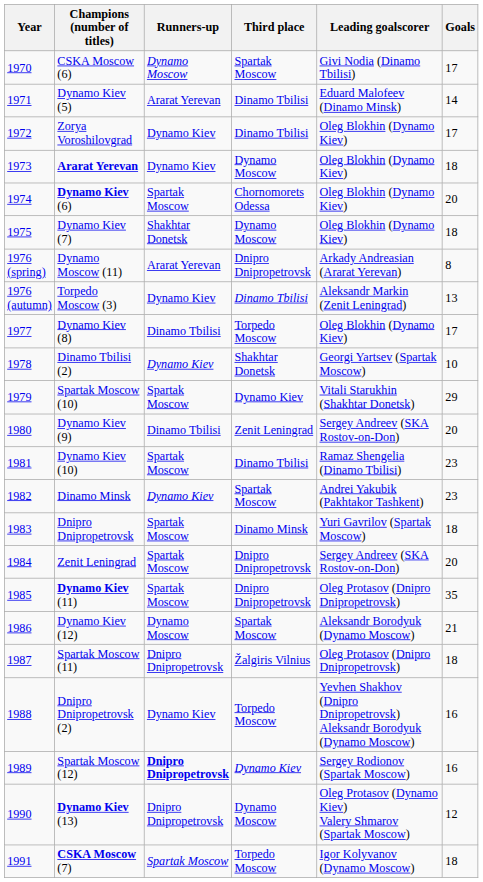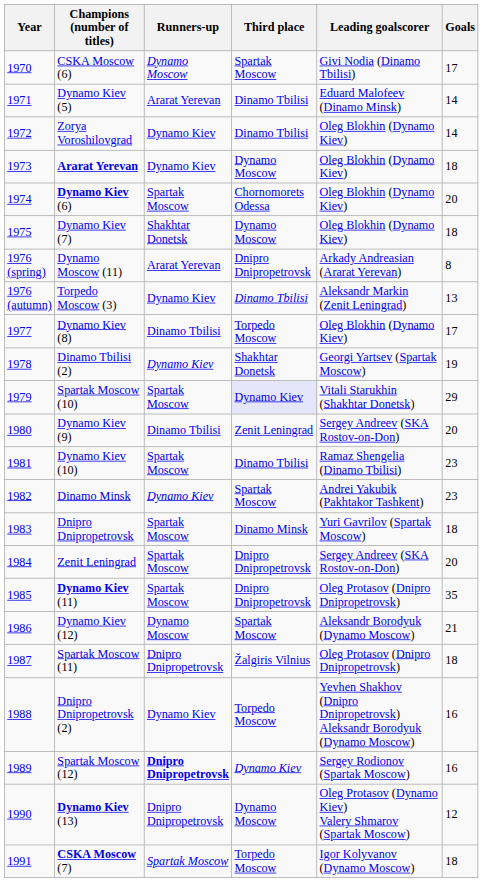Zorya Voroshilovgrad | Goals: 17 -> 14
Dinamo Tbilisi (2) | Goals: 10 -> 19
Spartak Moscow (10) | Third place: no background -> lavender background
